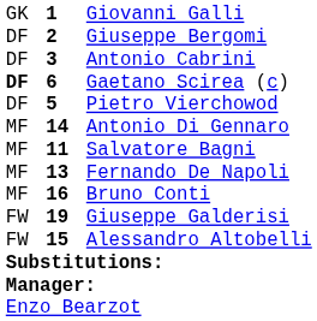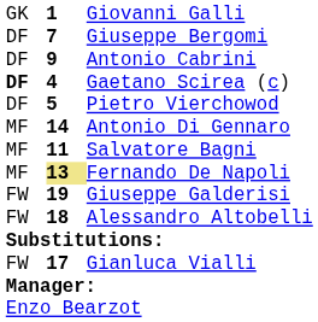Giuseppe Bergomi | column 2: 2 -> 7
Antonio Cabrini | column 2: 3 -> 9
Gaetano Scirea (c) | column 2: 6 -> 4
Fernando De Napoli | column 2: no background -> khaki background
- row: MF | 16 | Bruno Conti
Alessandro Altobelli | column 2: 15 -> 18
+ row: FW | 17 | Gianluca Vialli
